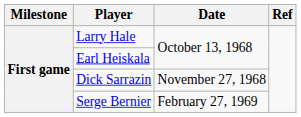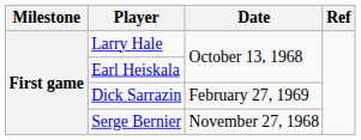Dick Sarrazin | Date: November 27, 1968 -> February 27, 1969
Serge Bernier | Date: February 27, 1969 -> November 27, 1968
